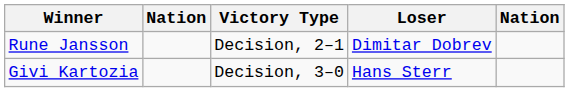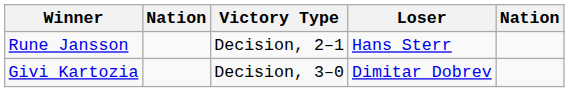Rune Jansson | Loser: Dimitar Dobrev -> Hans Sterr
Givi Kartozia | Loser: Hans Sterr -> Dimitar Dobrev
